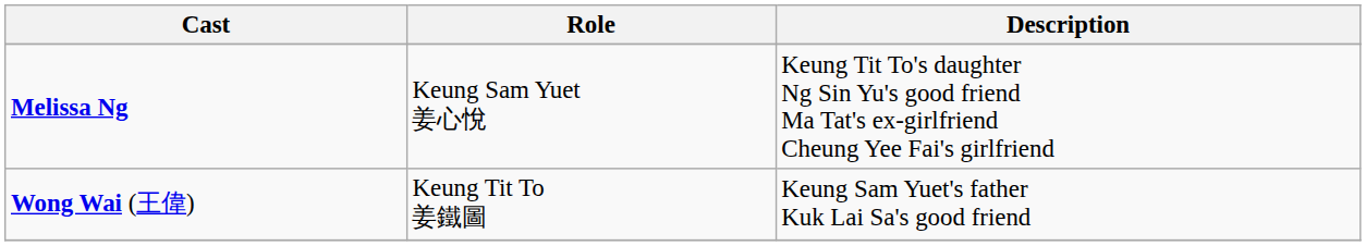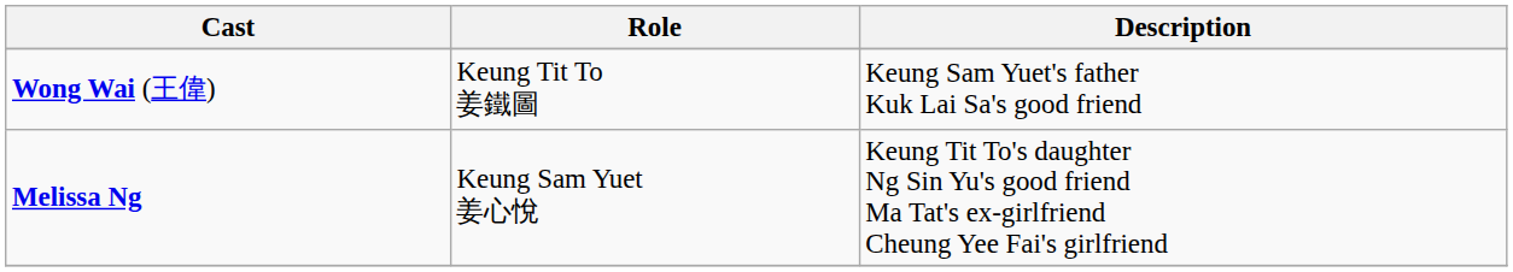rows swapped: Melissa Ng <-> Wong Wai (王偉)
